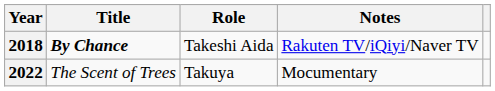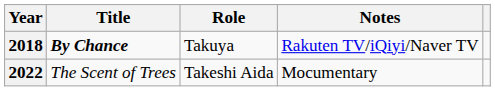2018 | Role: Takeshi Aida -> Takuya
2022 | Role: Takuya -> Takeshi Aida
